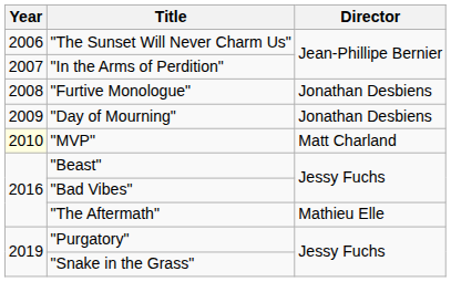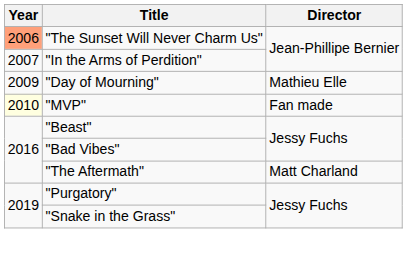"The Sunset Will Never Charm Us" | Year: no background -> lightsalmon background
- row: 2008 | "Furtive Monologue" | Jonathan Desbiens
"Day of Mourning" | Director: Jonathan Desbiens -> Mathieu Elle
"MVP" | Director: Matt Charland -> Fan made
"The Aftermath" | Director: Mathieu Elle -> Matt Charland
